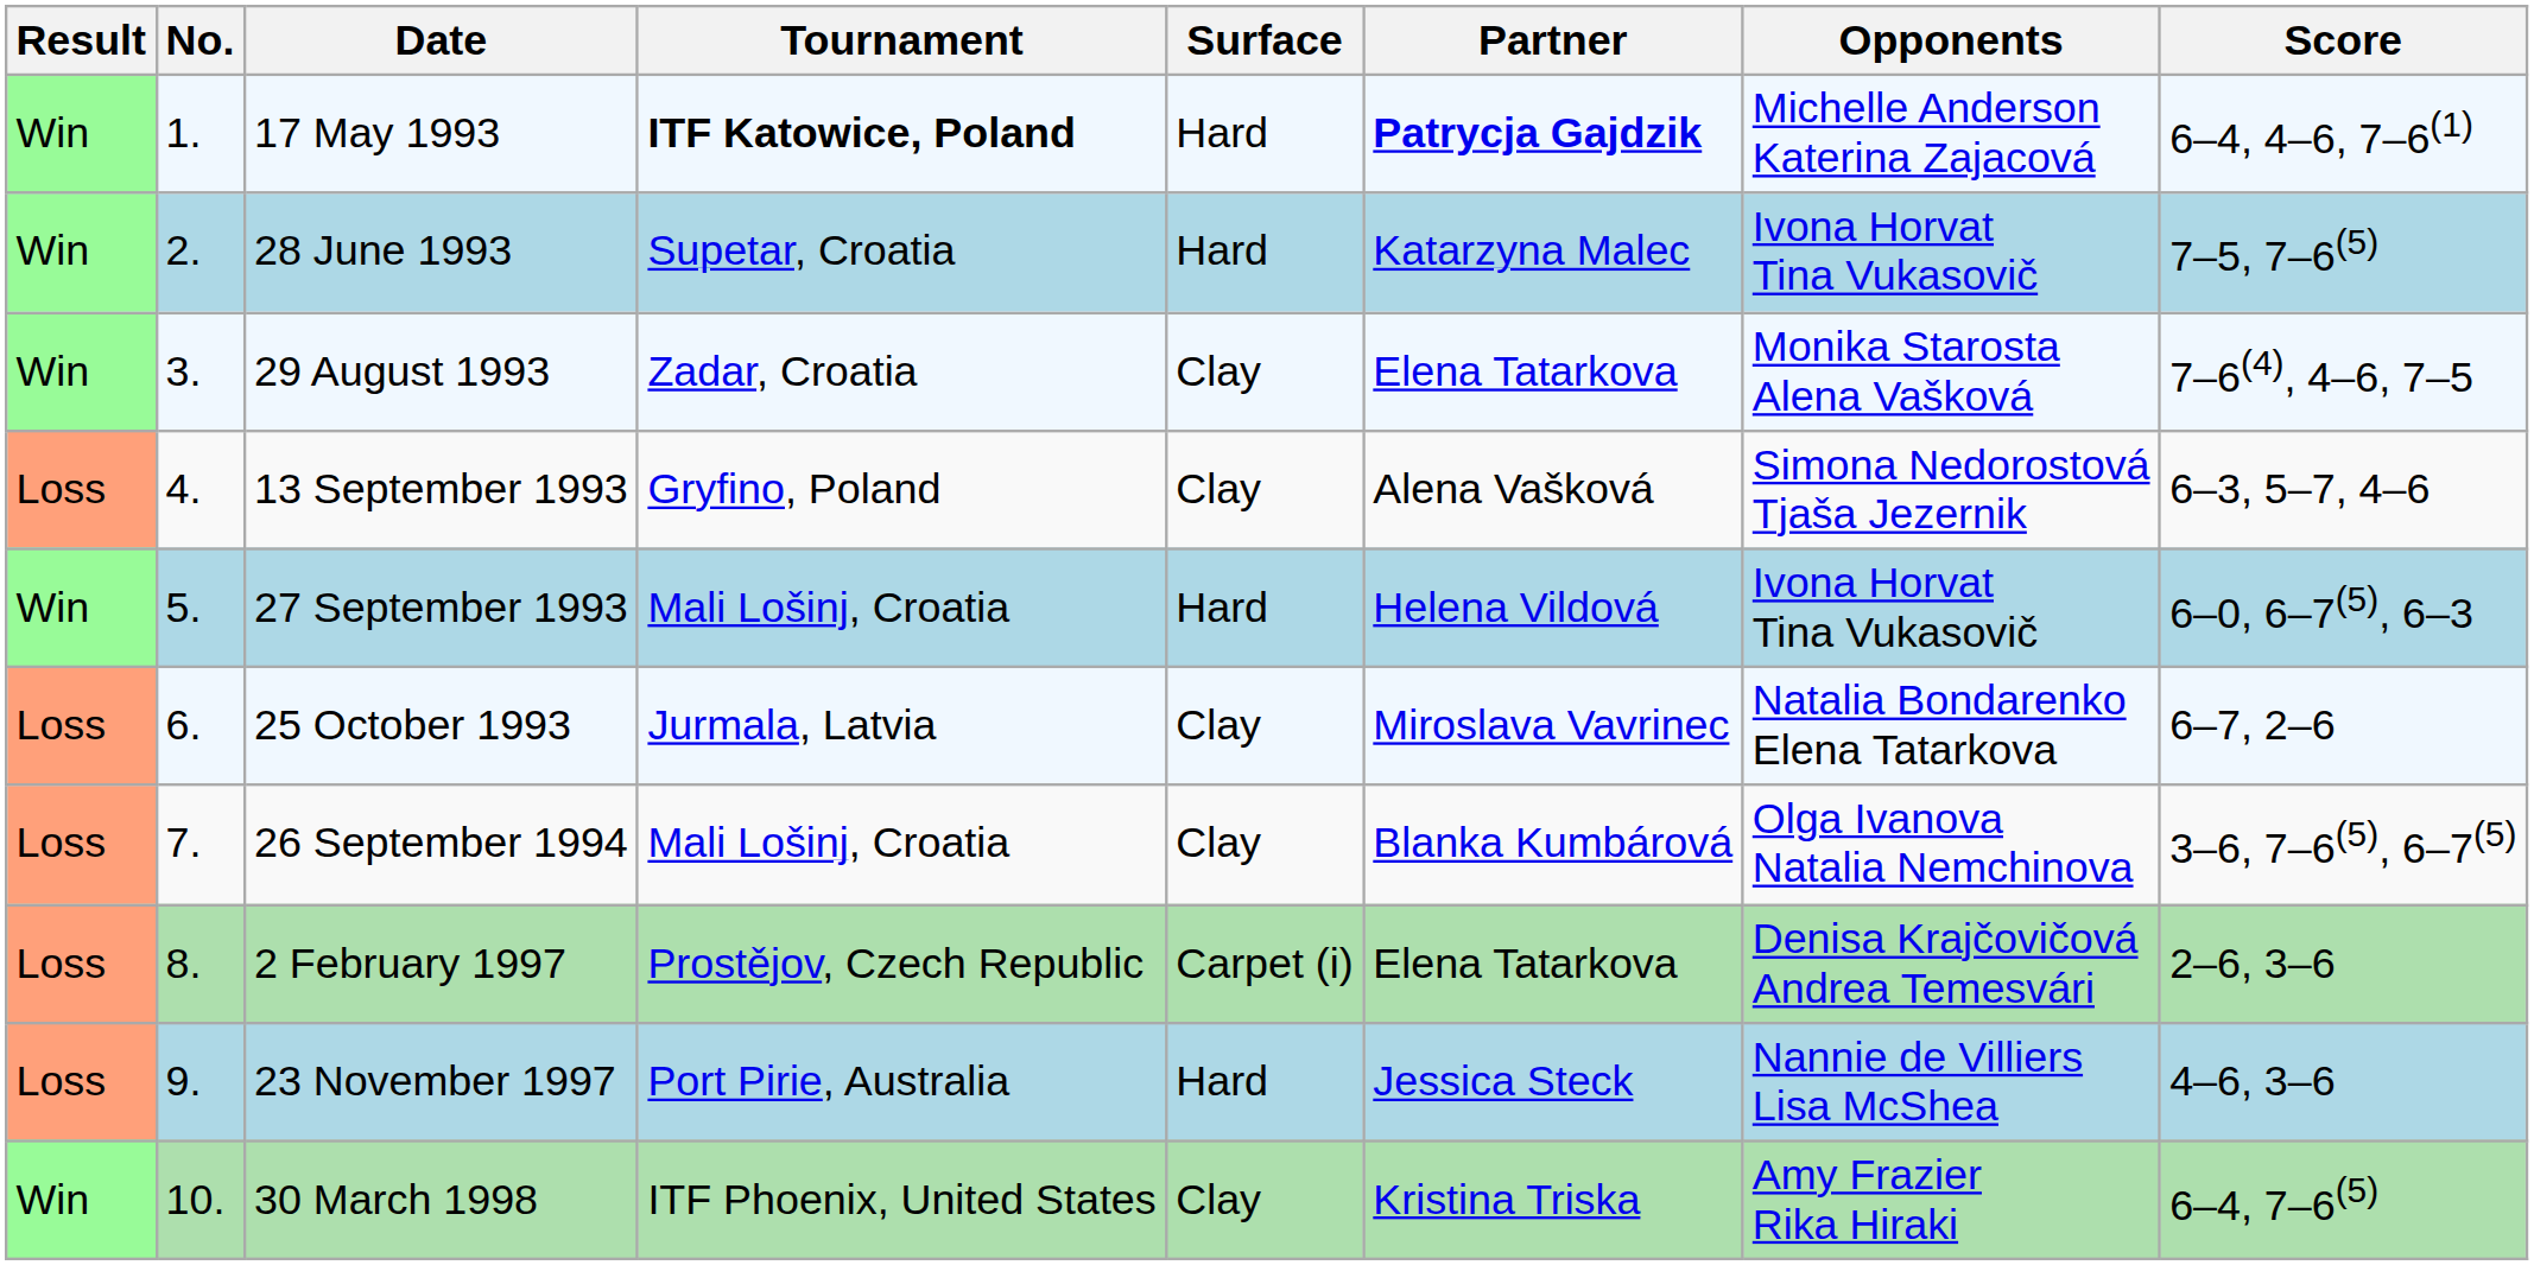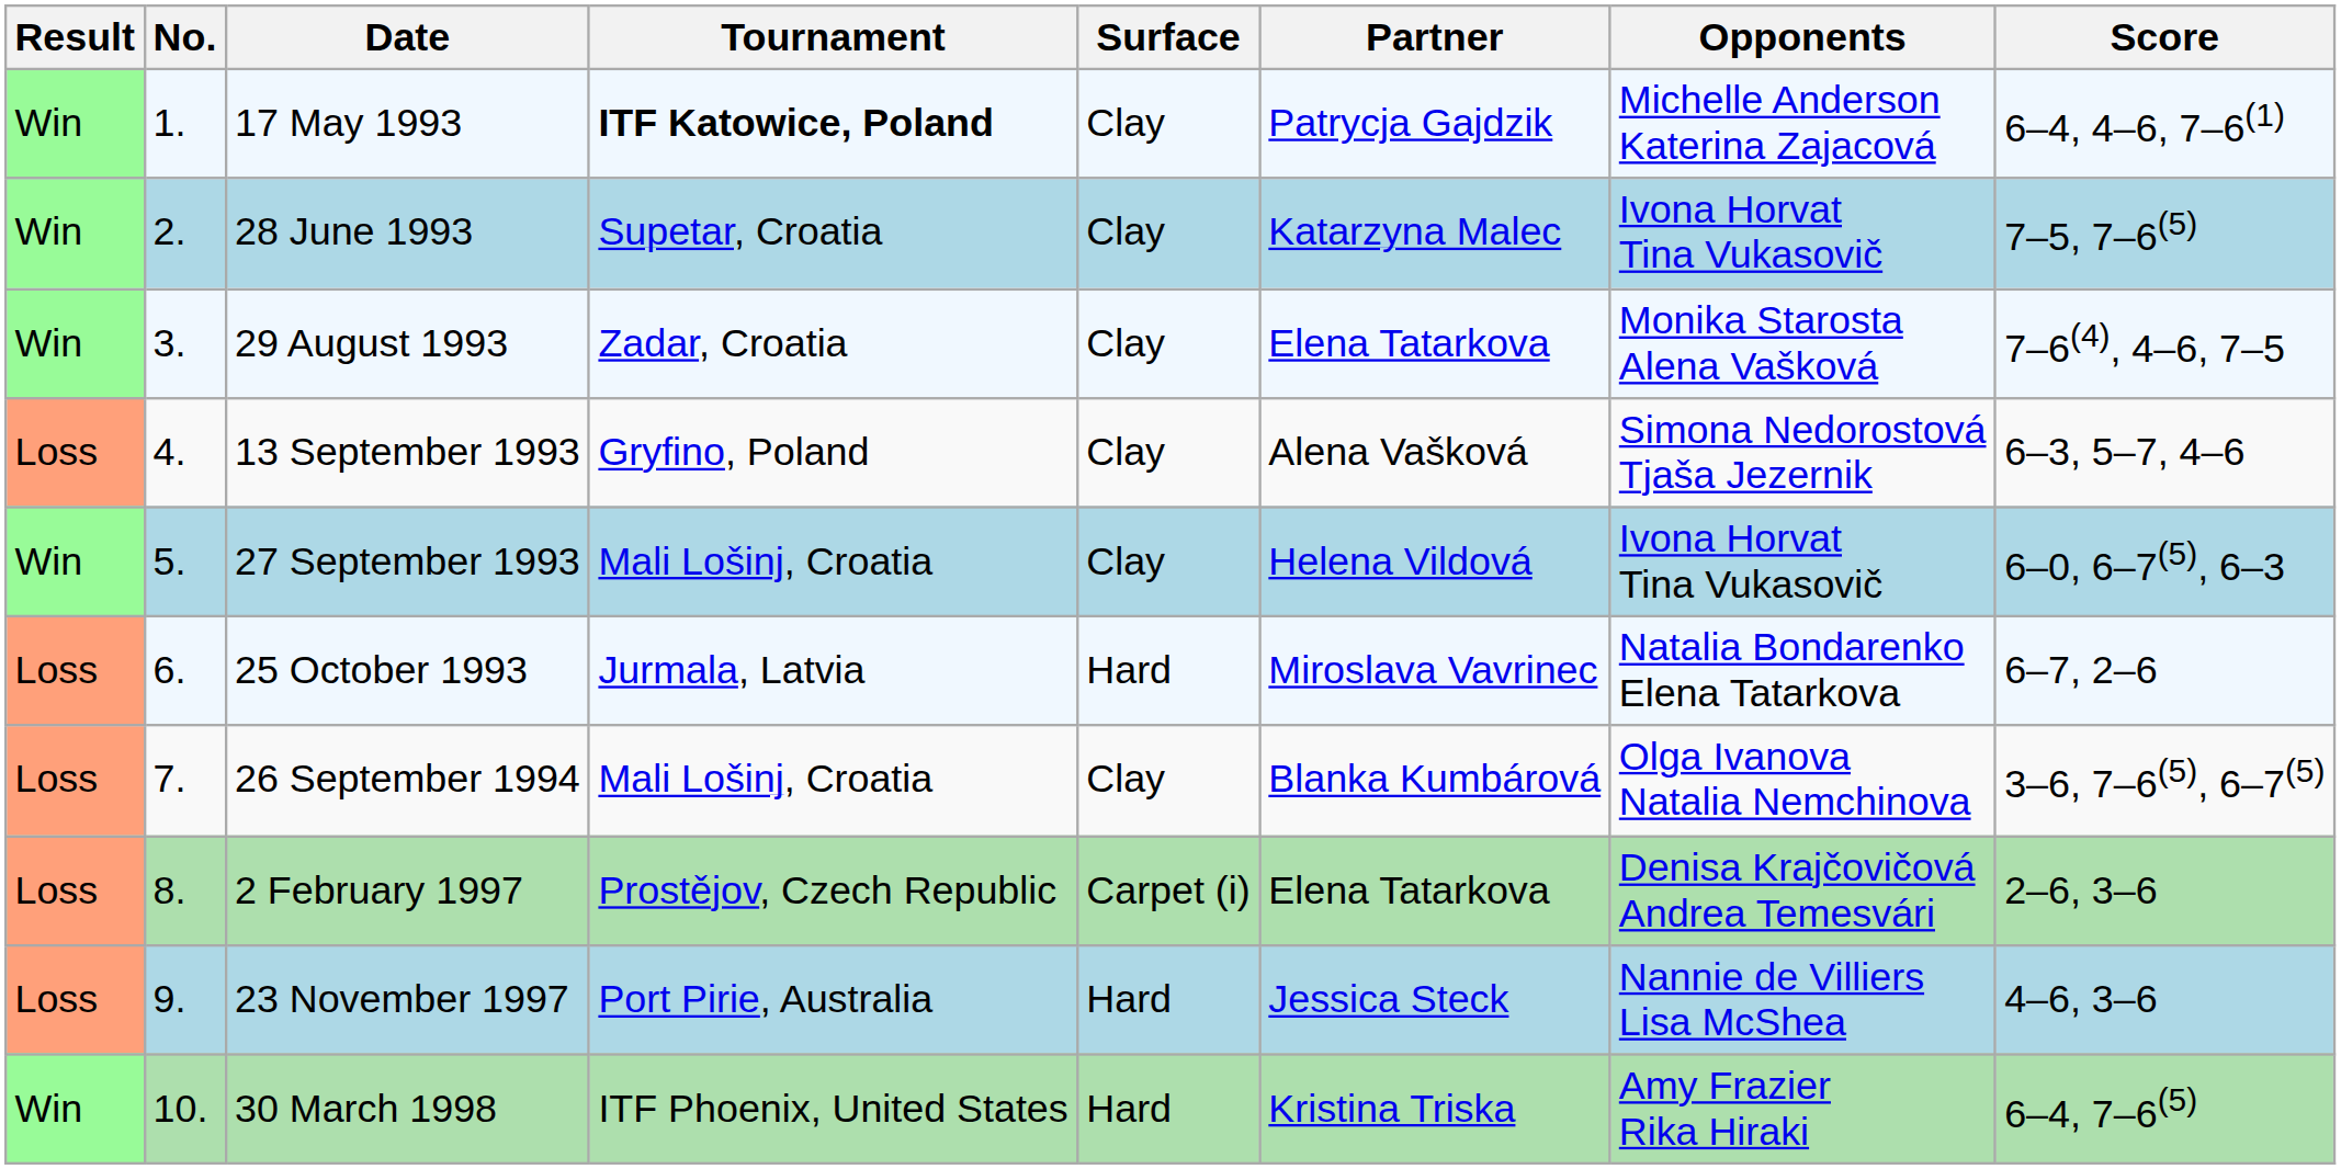17 May 1993 | Surface: Hard -> Clay
17 May 1993 | Partner: bold -> normal
28 June 1993 | Surface: Hard -> Clay
27 September 1993 | Surface: Hard -> Clay
25 October 1993 | Surface: Clay -> Hard
30 March 1998 | Surface: Clay -> Hard
